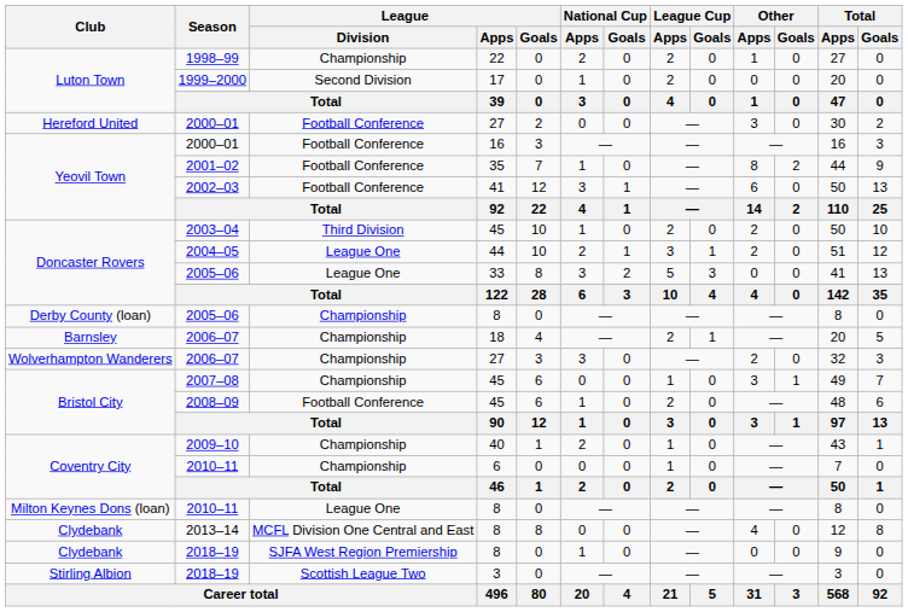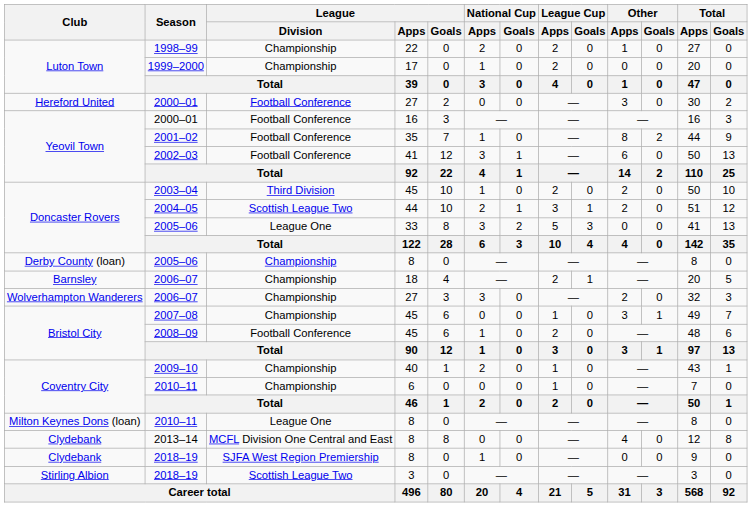1999–2000 | League / Division: Second Division -> Championship
2004–05 | League / Division: League One -> Scottish League Two
